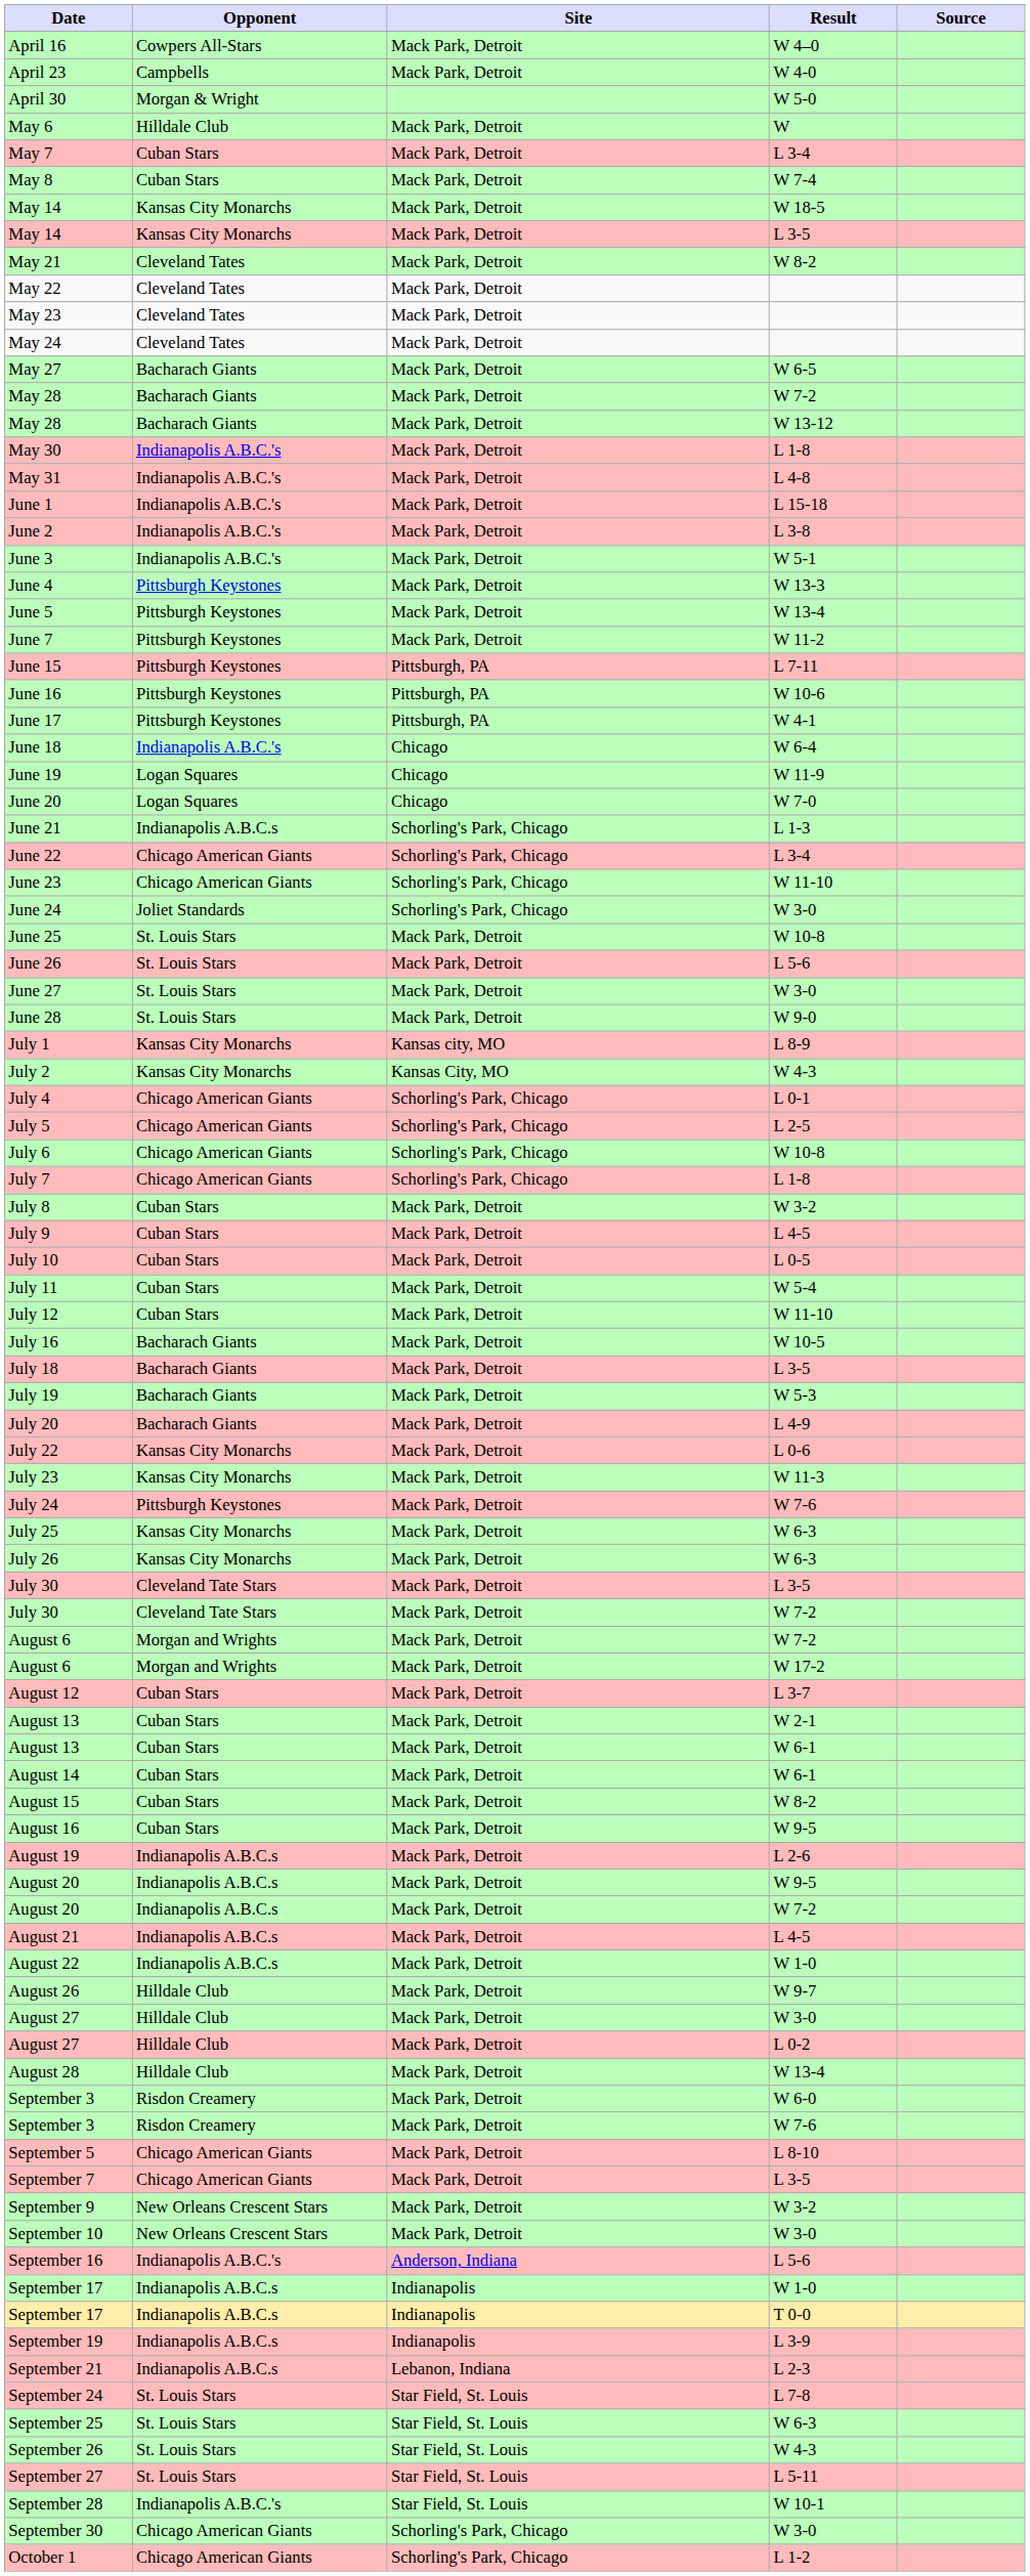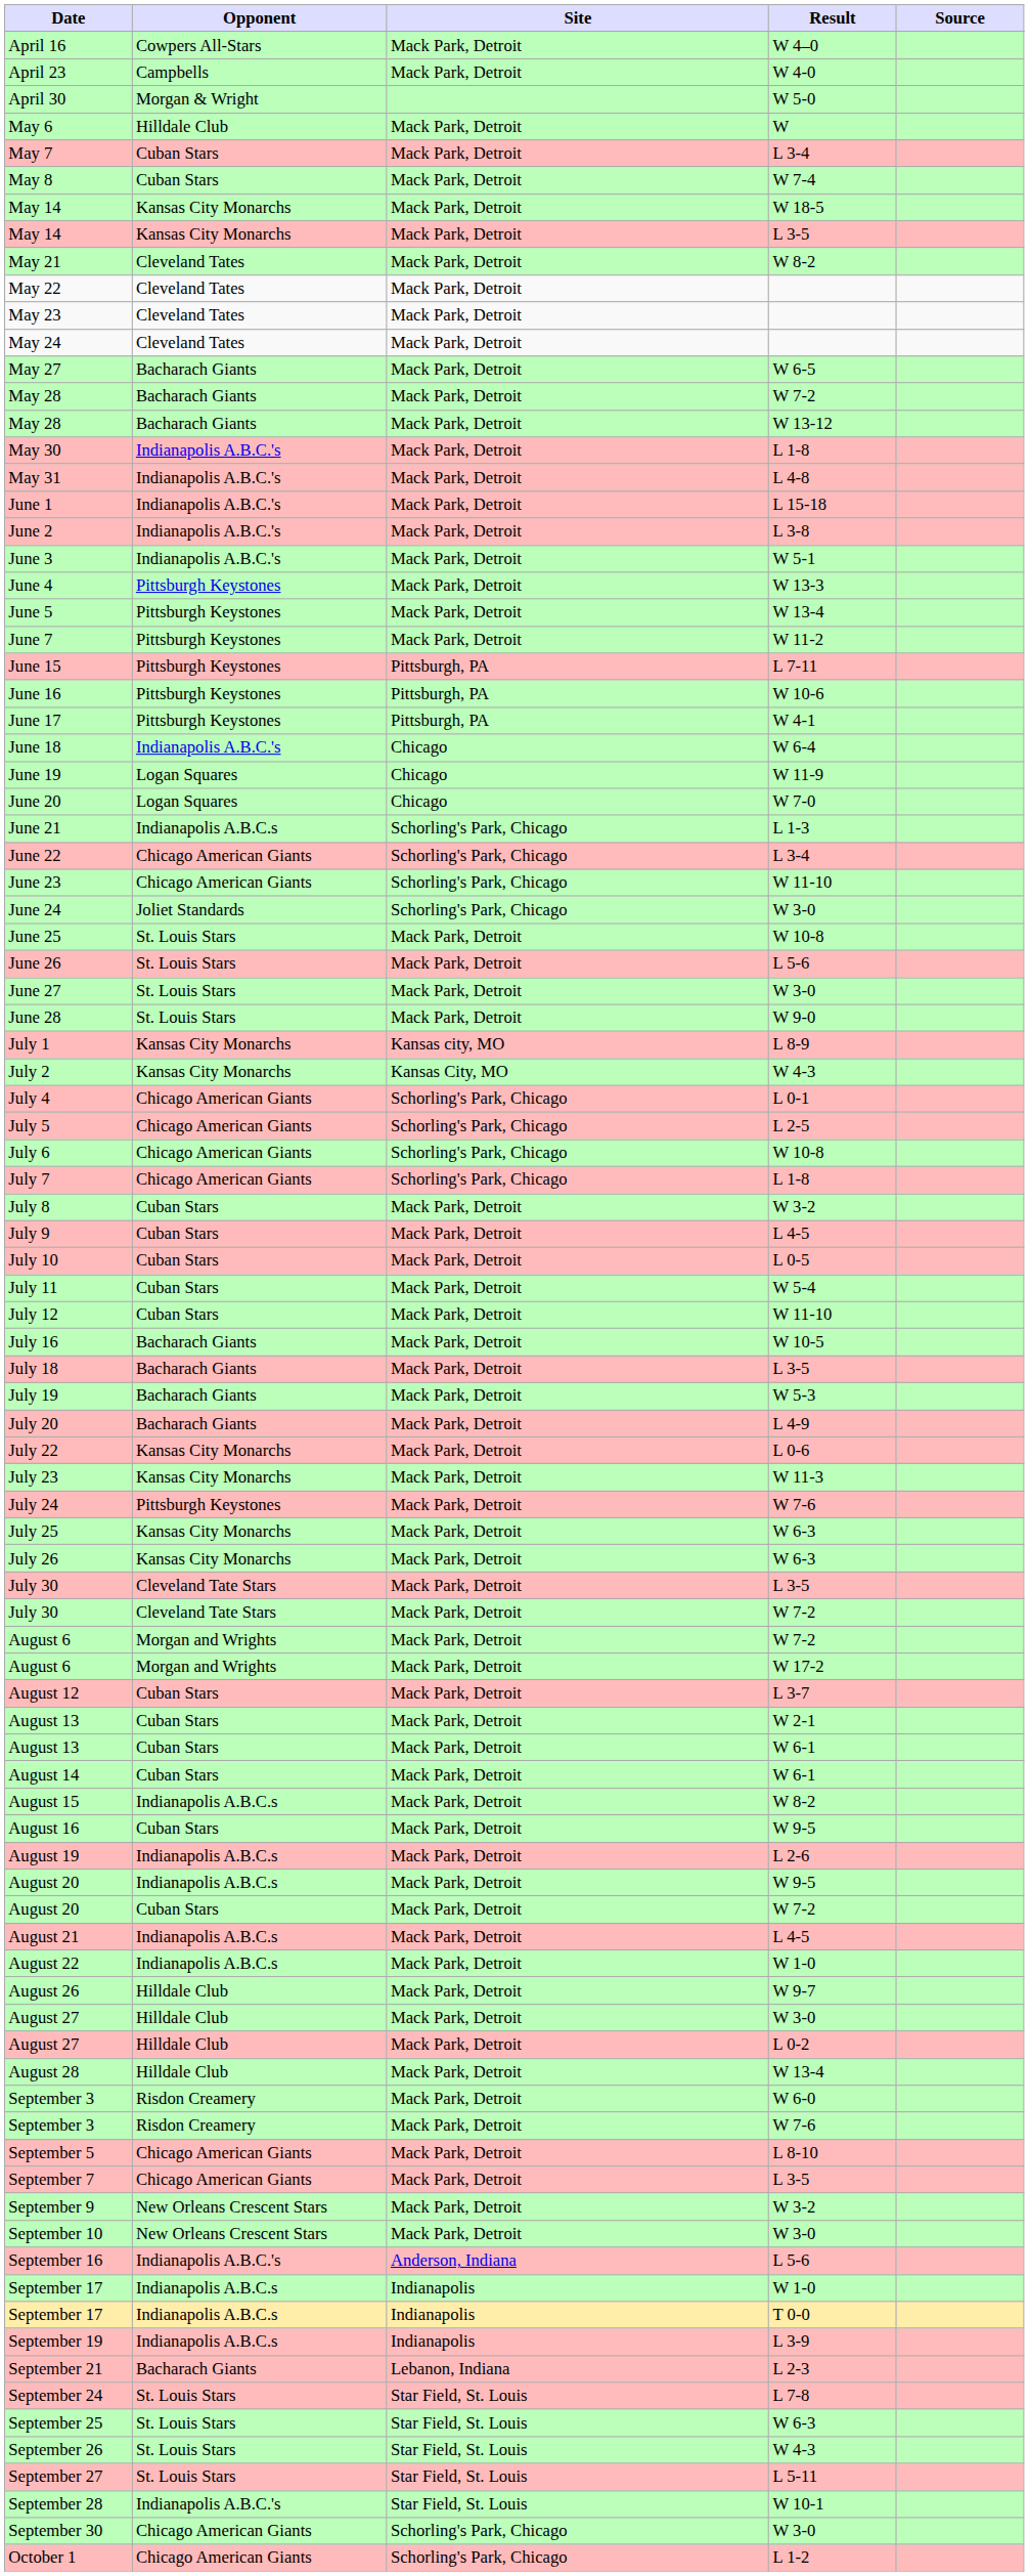August 15 | Opponent: Cuban Stars -> Indianapolis A.B.C.s
August 20 / W 7-2 | Opponent: Indianapolis A.B.C.s -> Cuban Stars
September 21 | Opponent: Indianapolis A.B.C.s -> Bacharach Giants
